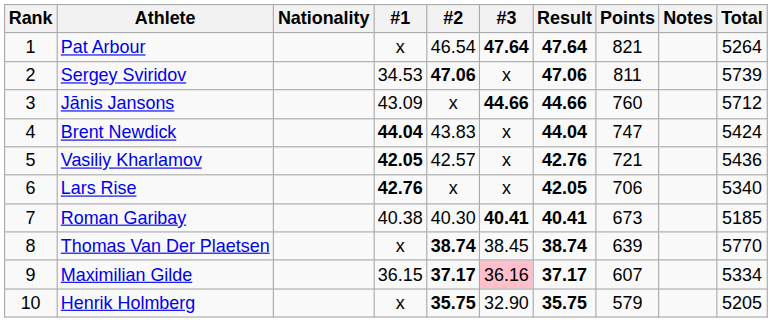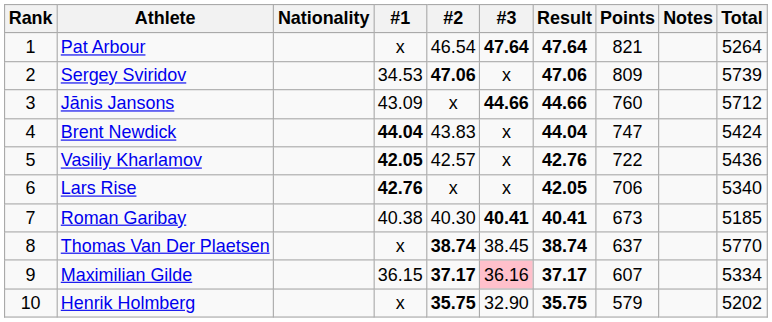Sergey Sviridov | Points: 811 -> 809
Vasiliy Kharlamov | Points: 721 -> 722
Thomas Van Der Plaetsen | Points: 639 -> 637
Henrik Holmberg | Total: 5205 -> 5202
